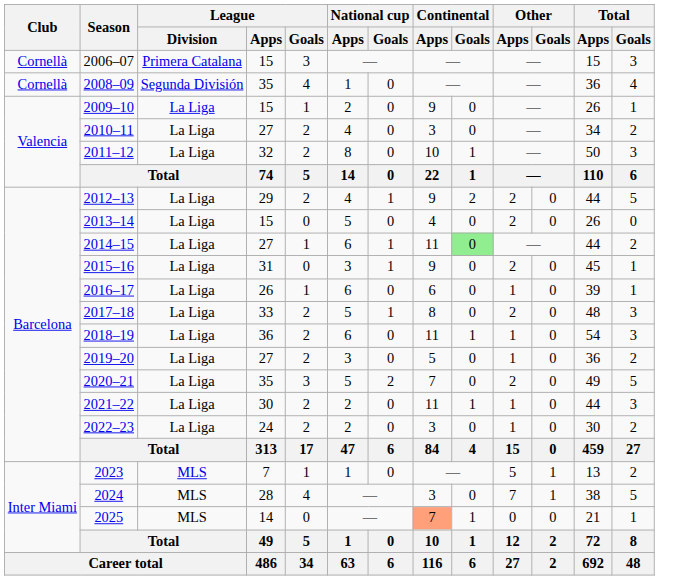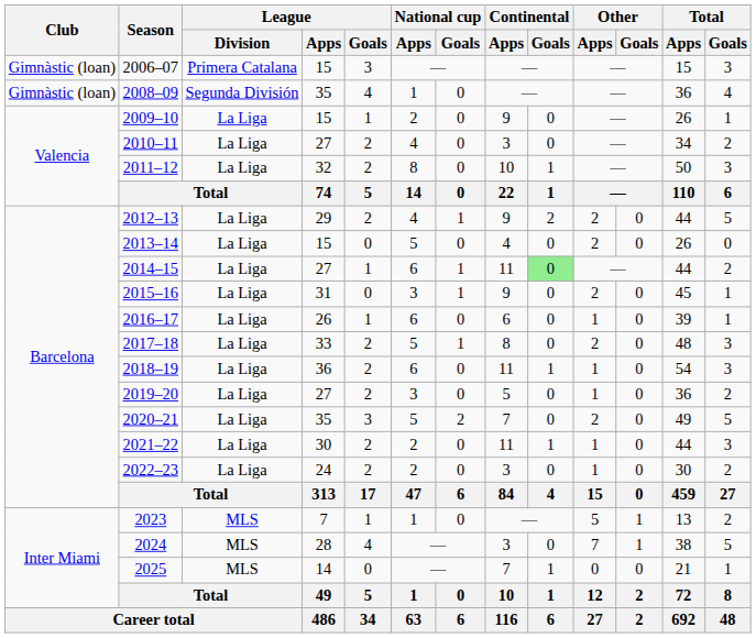2006–07 | Club: Cornellà -> Gimnàstic (loan)
2008–09 | Club: Cornellà -> Gimnàstic (loan)
2025 | Continental / Apps: lightsalmon background -> no background
